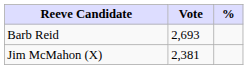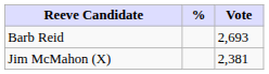columns swapped: Vote <-> %
